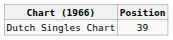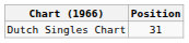Dutch Singles Chart | Position: 39 -> 31
